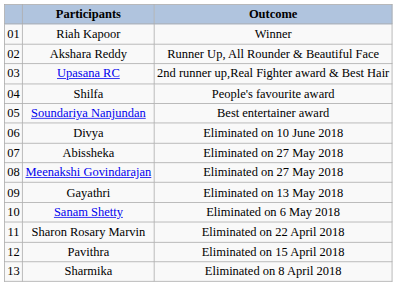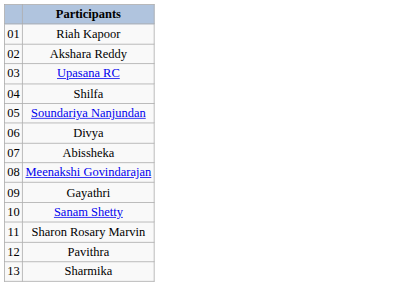- column: Outcome | Winner | Runner Up, All Rounder & Beautiful Face | 2nd runner up,Real Fighter award & Best Hair | People's favourite award | Best entertainer award | Eliminated on 10 June 2018 | Eliminated on 27 May 2018 | Eliminated on 27 May 2018 | Eliminated on 13 May 2018 | Eliminated on 6 May 2018 | Eliminated on 22 April 2018 | Eliminated on 15 April 2018 | Eliminated on 8 April 2018
